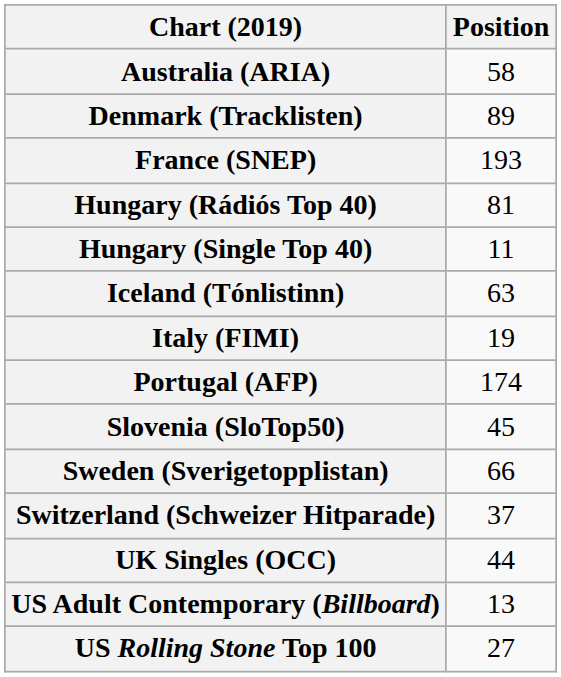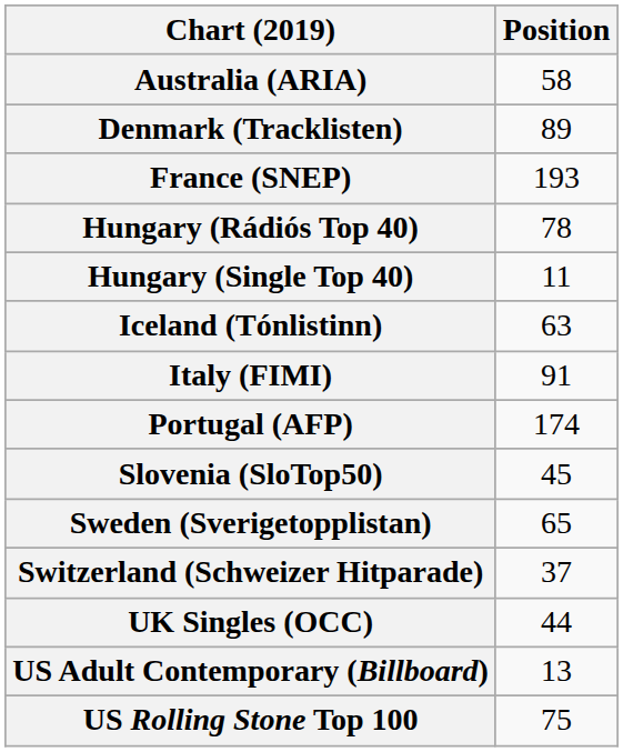Hungary (Rádiós Top 40) | Position: 81 -> 78
Italy (FIMI) | Position: 19 -> 91
Sweden (Sverigetopplistan) | Position: 66 -> 65
US Rolling Stone Top 100 | Position: 27 -> 75
